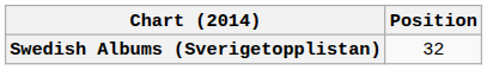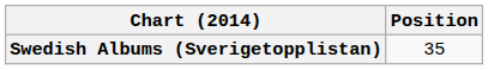Swedish Albums (Sverigetopplistan) | Position: 32 -> 35
